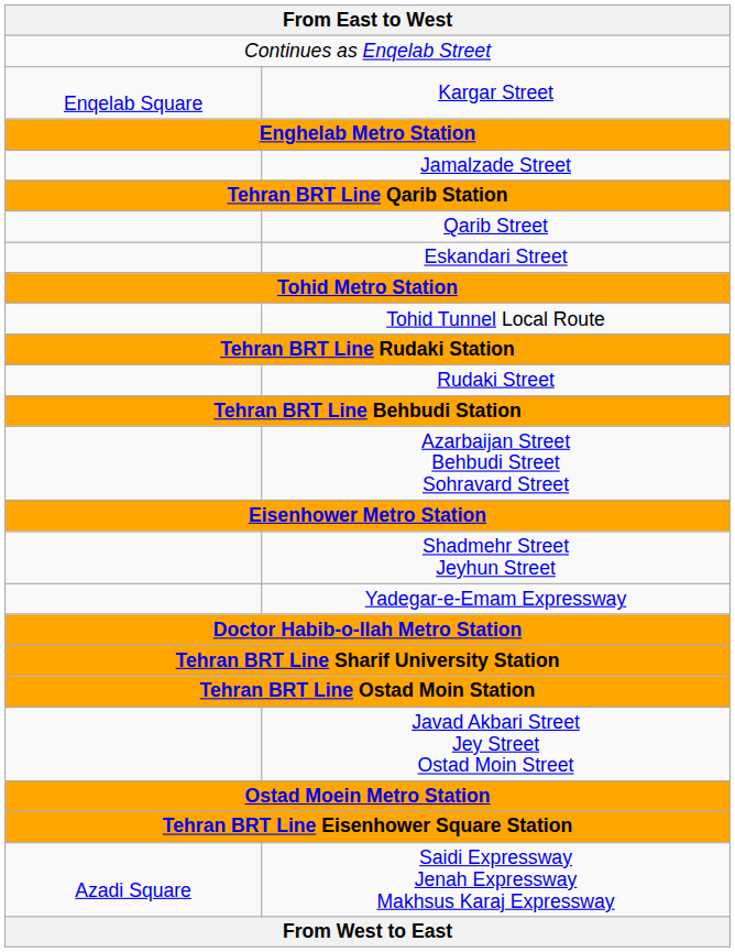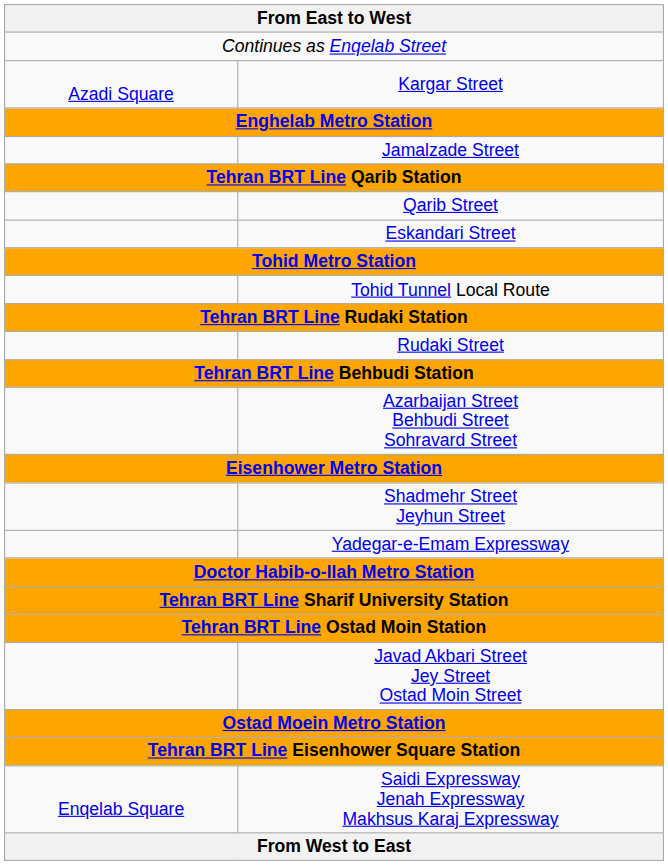Kargar Street | column 1: Enqelab Square -> Azadi Square
Saidi Expressway Jenah Expressway Makhsus Karaj Expressway | column 1: Azadi Square -> Enqelab Square
